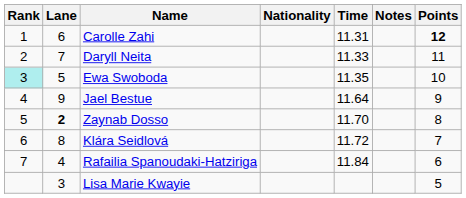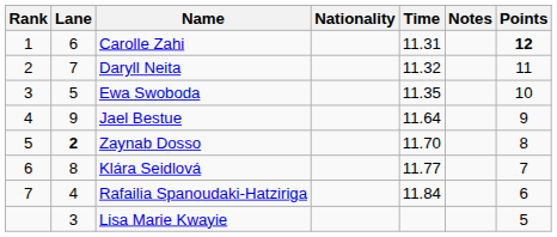Daryll Neita | Time: 11.33 -> 11.32
Ewa Swoboda | Rank: paleturquoise background -> no background
Klára Seidlová | Time: 11.72 -> 11.77
